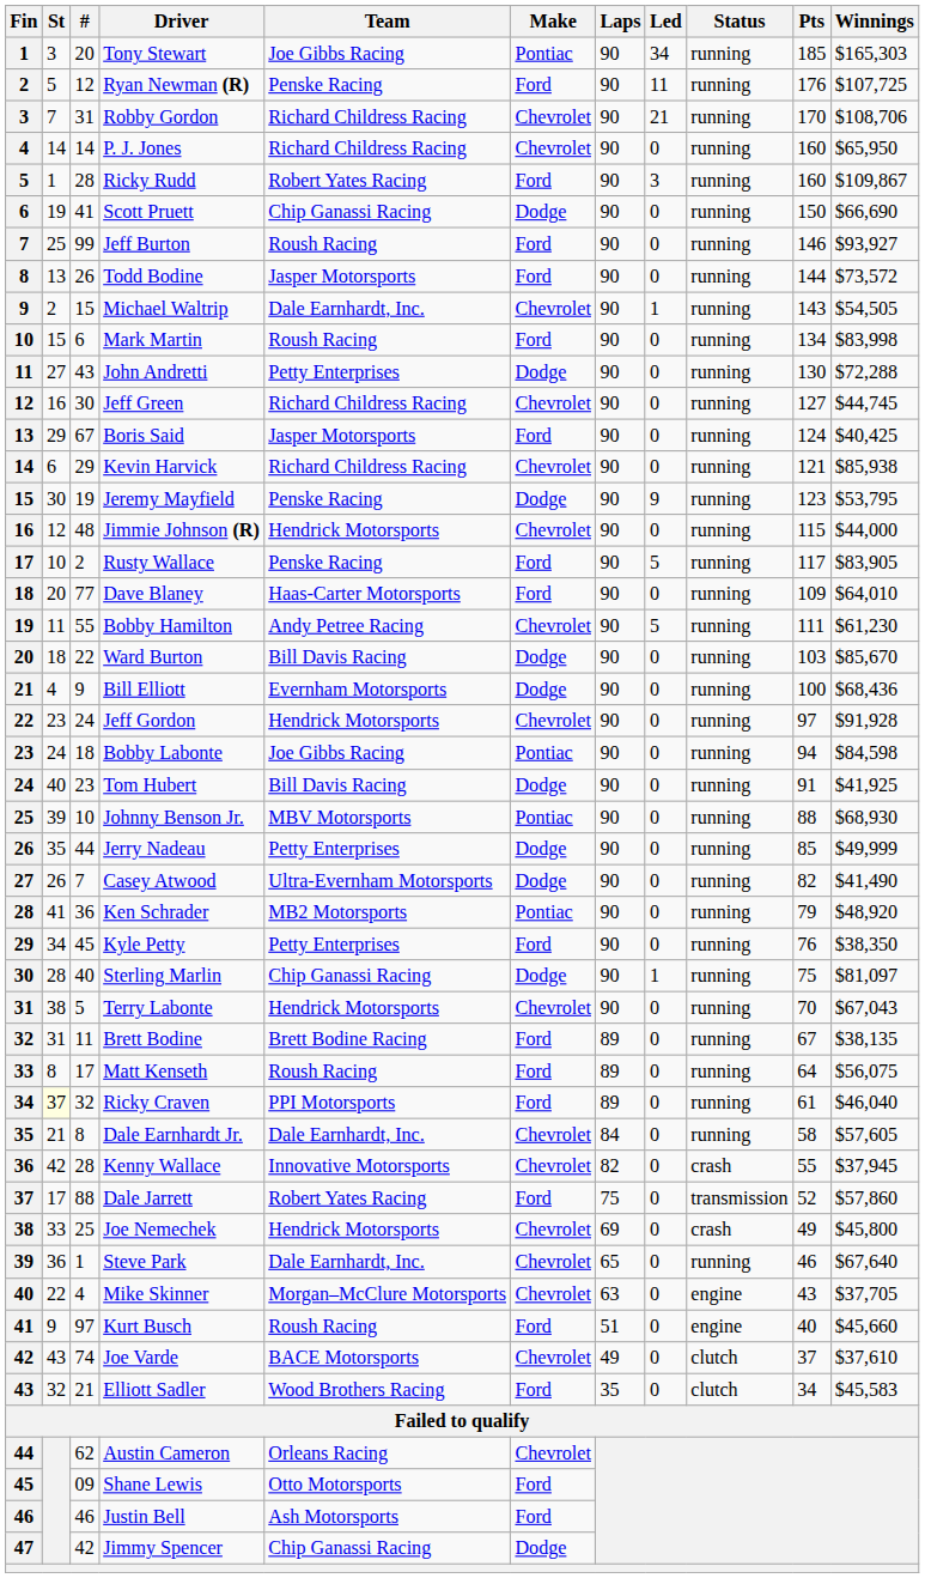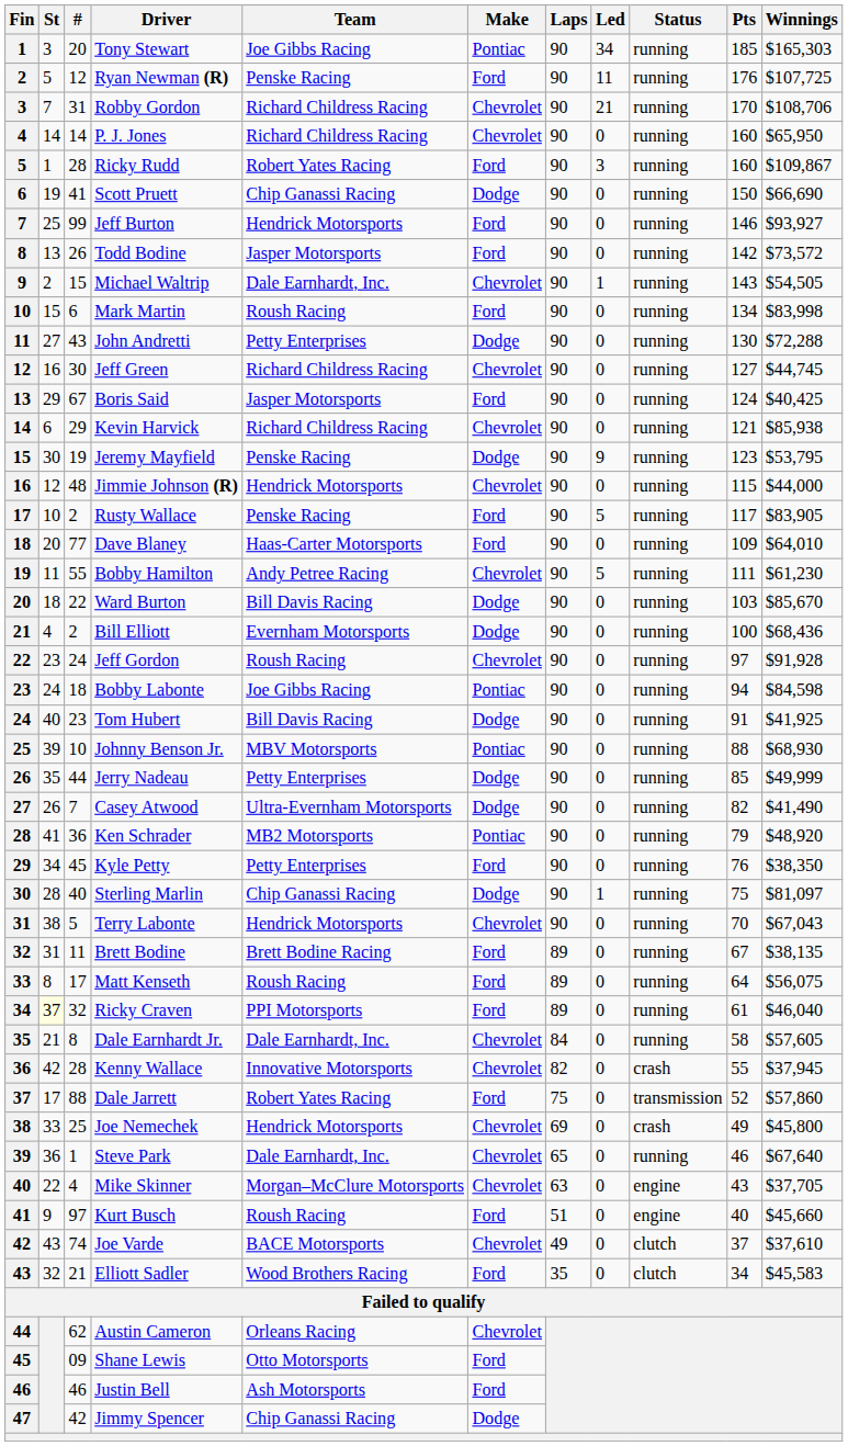Jeff Burton | Team: Roush Racing -> Hendrick Motorsports
Todd Bodine | Pts: 144 -> 142
Bill Elliott | #: 9 -> 2
Jeff Gordon | Team: Hendrick Motorsports -> Roush Racing
